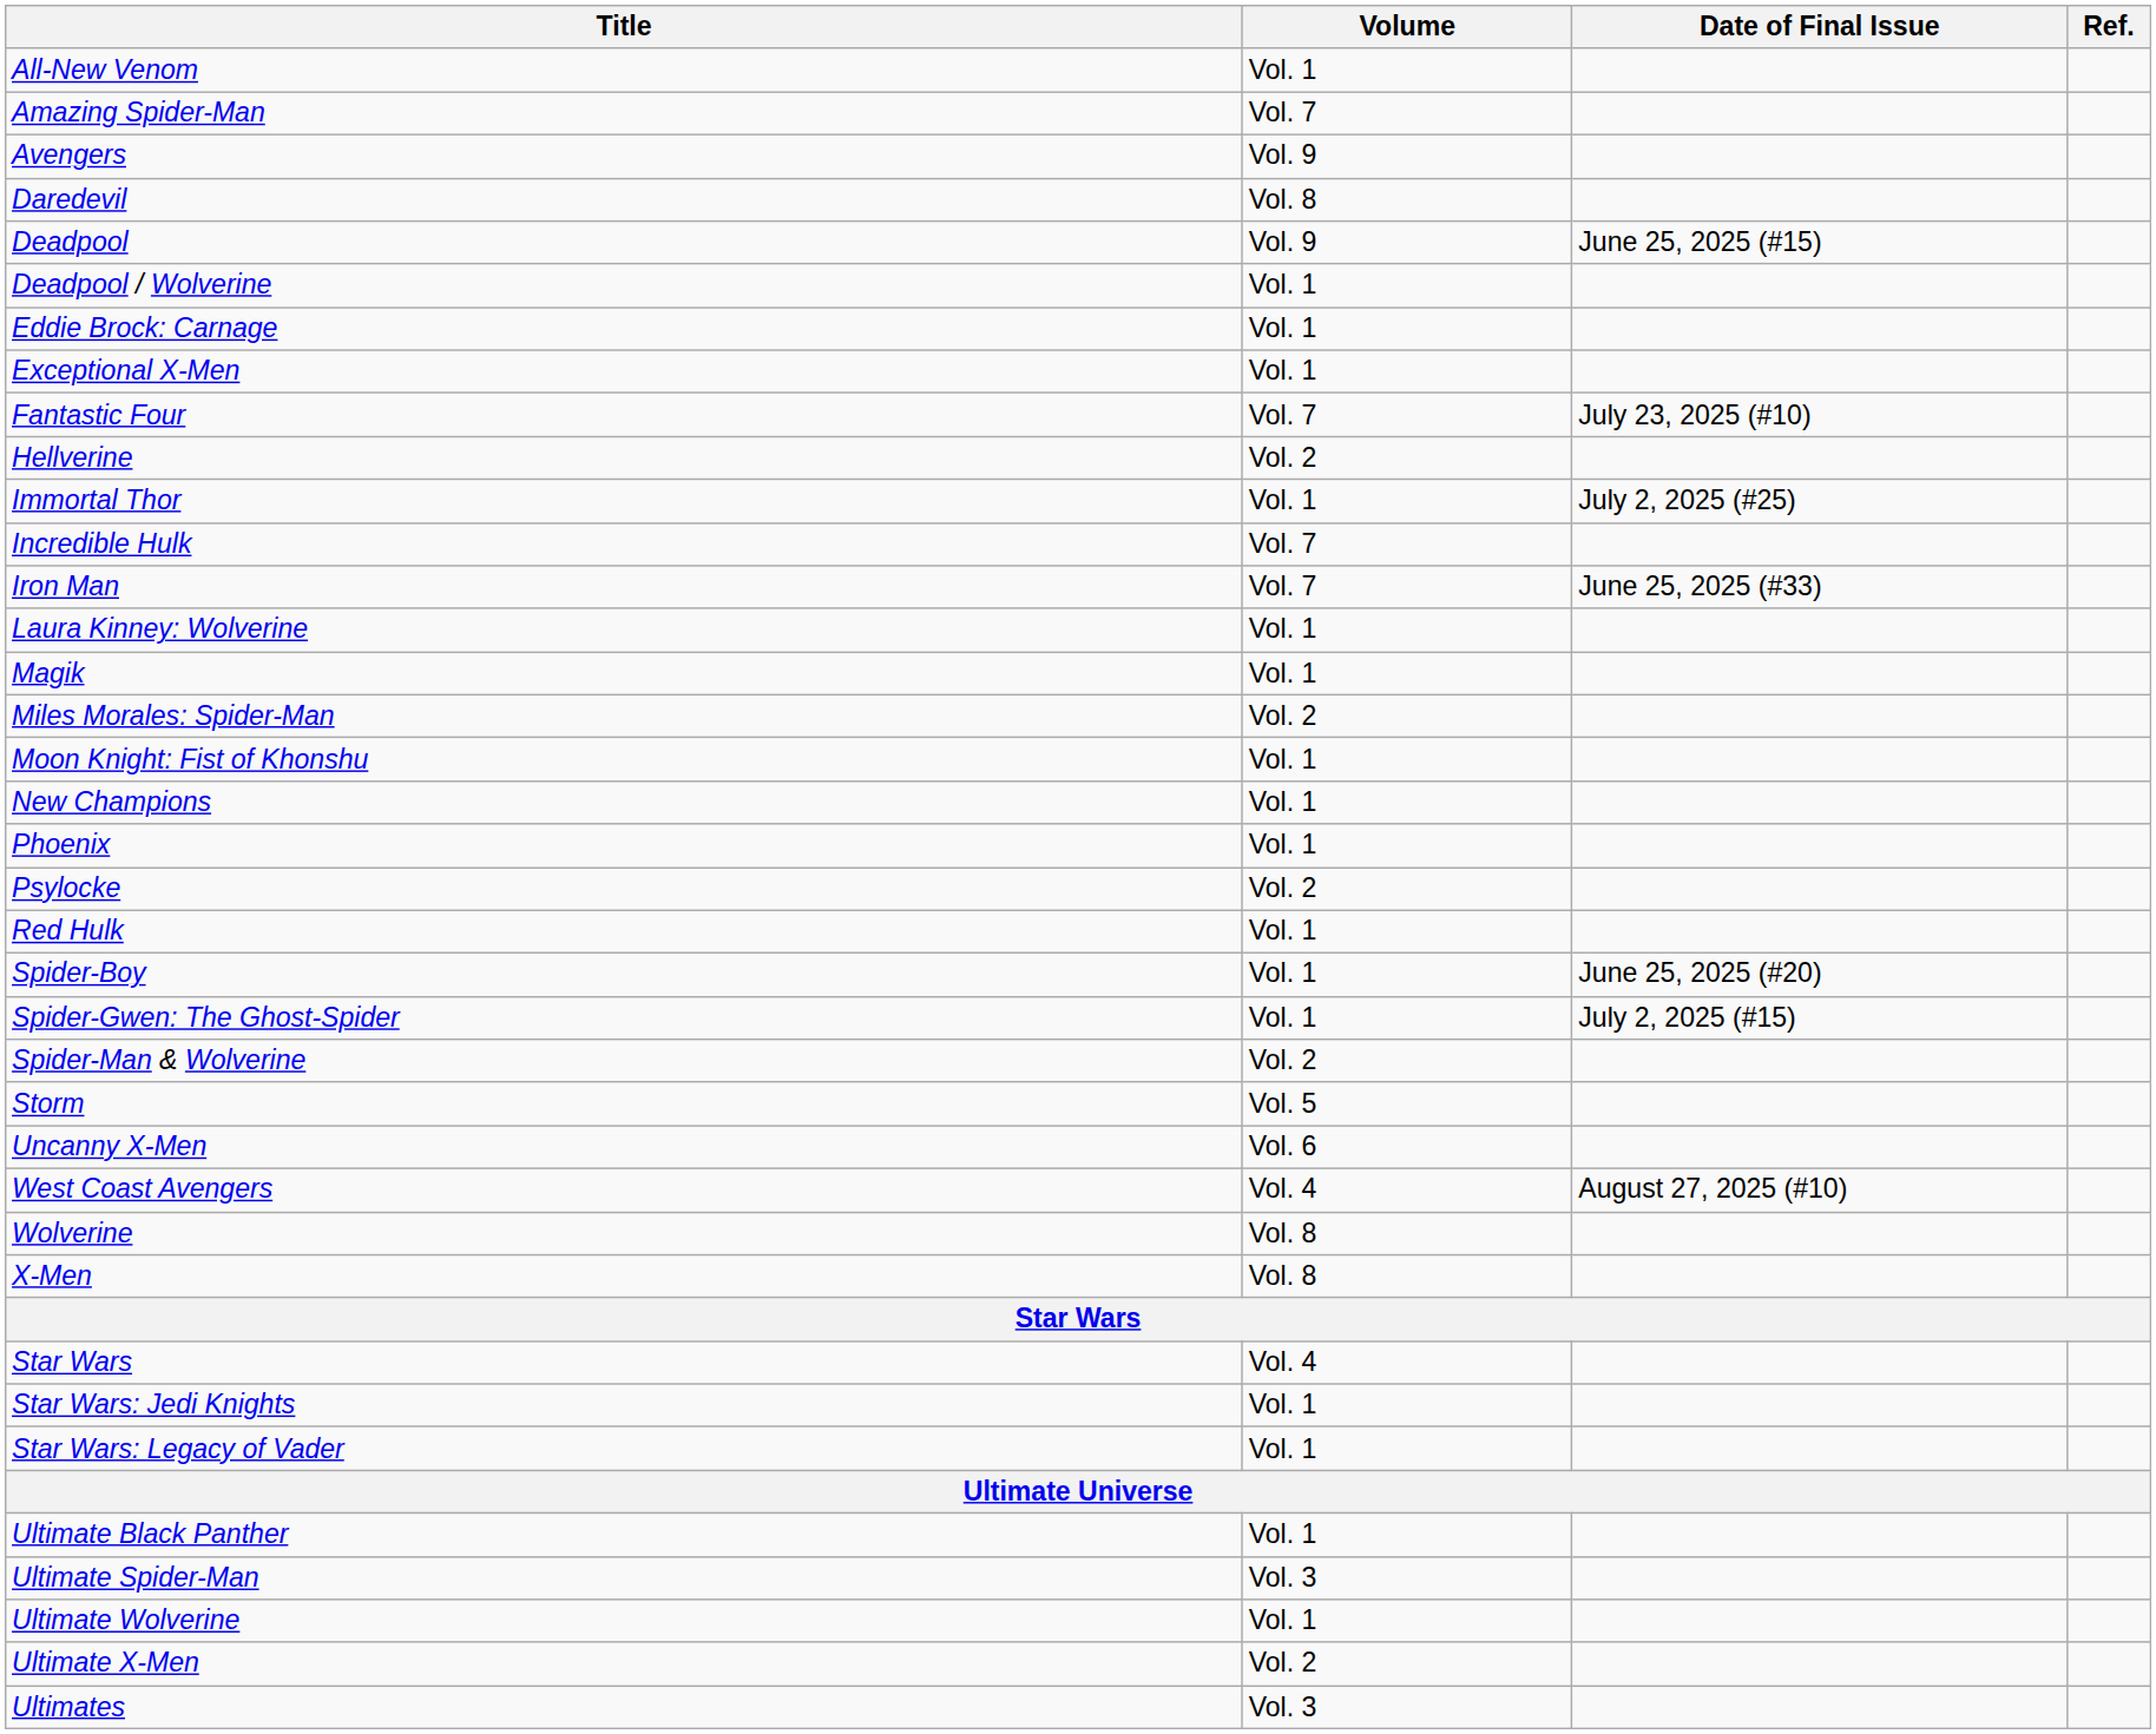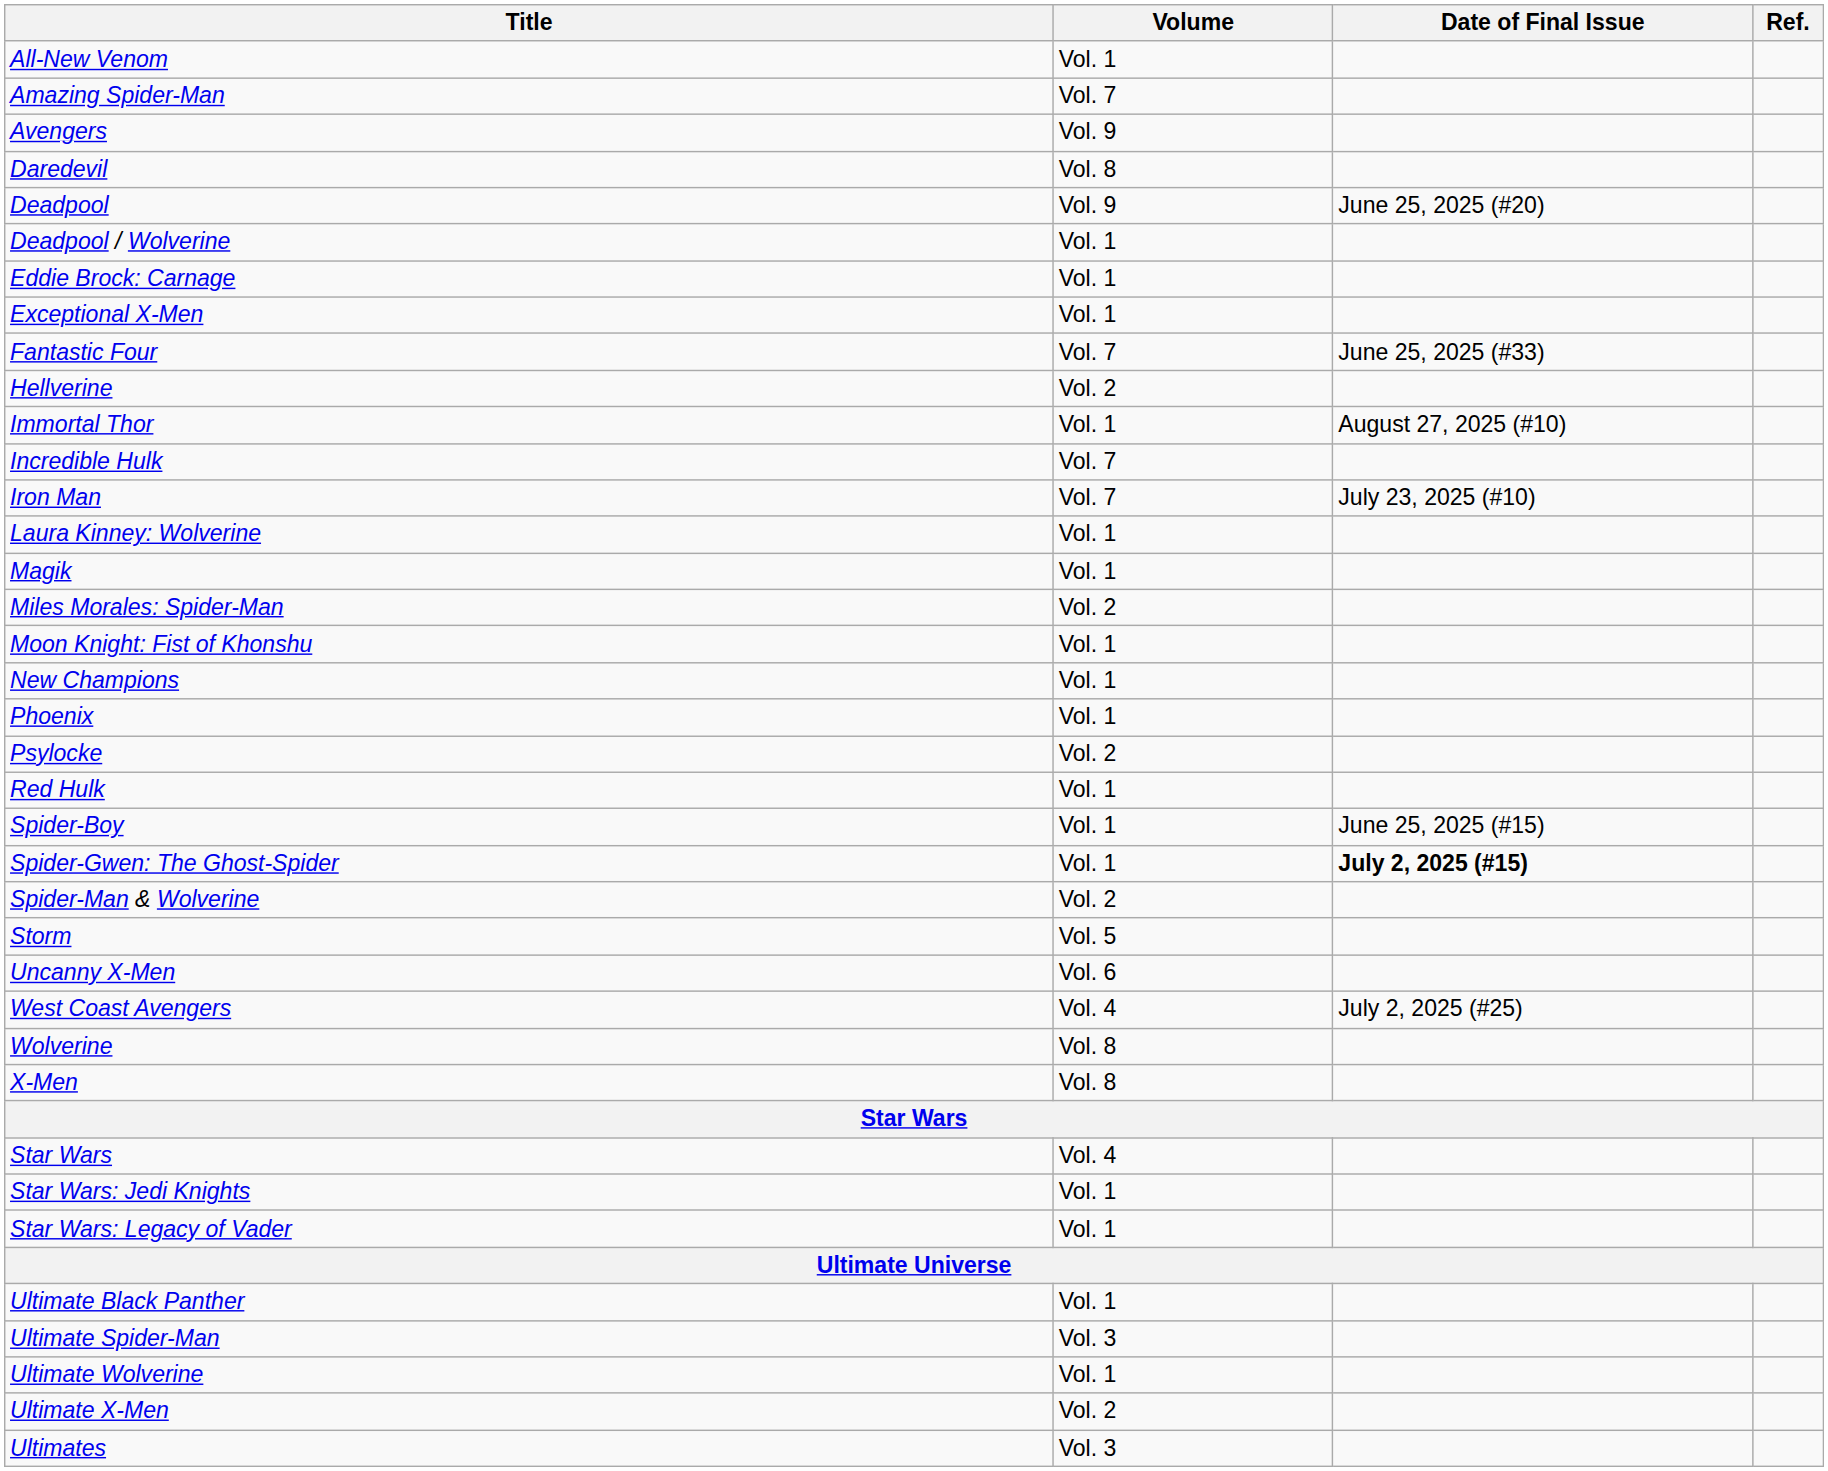Deadpool | Date of Final Issue: June 25, 2025 (#15) -> June 25, 2025 (#20)
Fantastic Four | Date of Final Issue: July 23, 2025 (#10) -> June 25, 2025 (#33)
Immortal Thor | Date of Final Issue: July 2, 2025 (#25) -> August 27, 2025 (#10)
Iron Man | Date of Final Issue: June 25, 2025 (#33) -> July 23, 2025 (#10)
Spider-Boy | Date of Final Issue: June 25, 2025 (#20) -> June 25, 2025 (#15)
Spider-Gwen: The Ghost-Spider | Date of Final Issue: normal -> bold
West Coast Avengers | Date of Final Issue: August 27, 2025 (#10) -> July 2, 2025 (#25)
